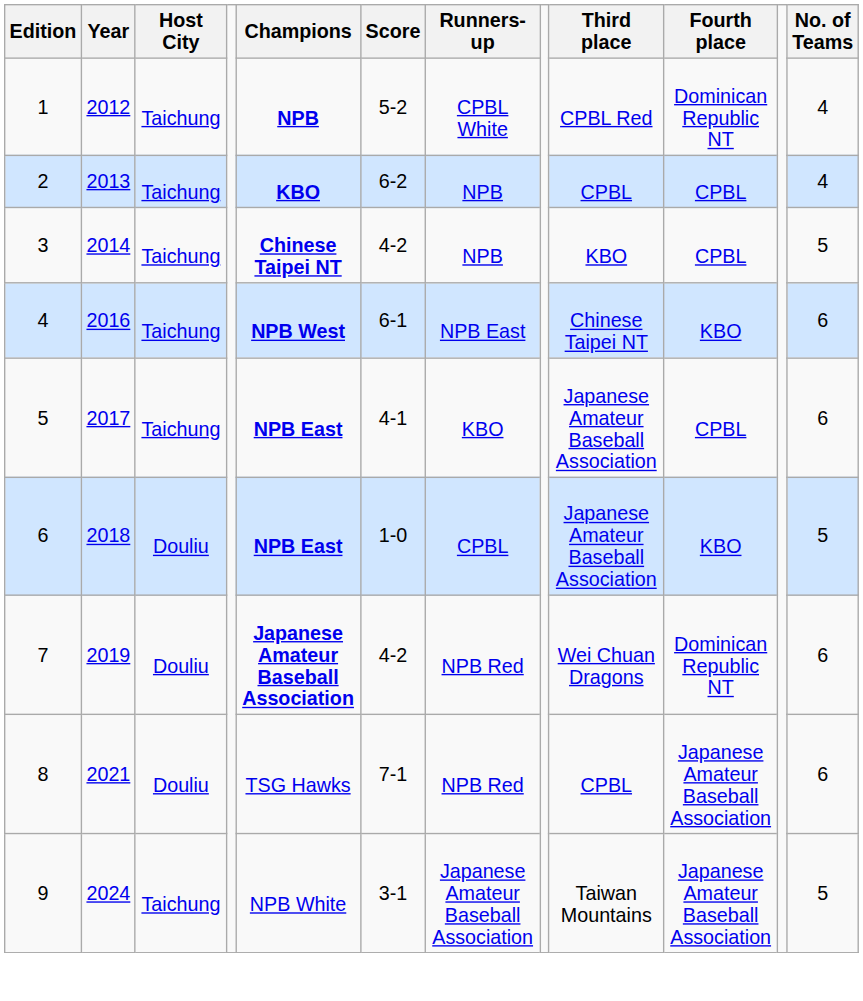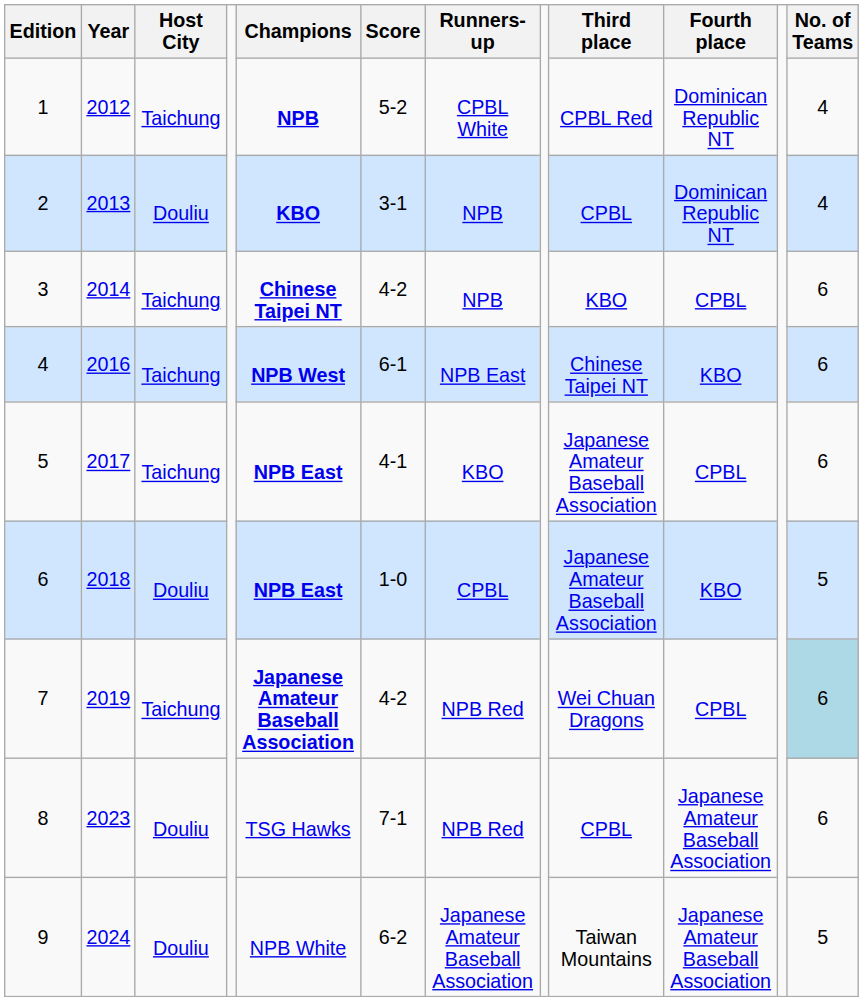2 | Host City: Taichung -> Douliu
2 | Score: 6-2 -> 3-1
2 | Fourth place: CPBL -> Dominican Republic NT
3 | No. of Teams: 5 -> 6
7 | Host City: Douliu -> Taichung
7 | Fourth place: Dominican Republic NT -> CPBL
7 | No. of Teams: no background -> lightblue background
8 | Year: 2021 -> 2023
9 | Host City: Taichung -> Douliu
9 | Score: 3-1 -> 6-2
